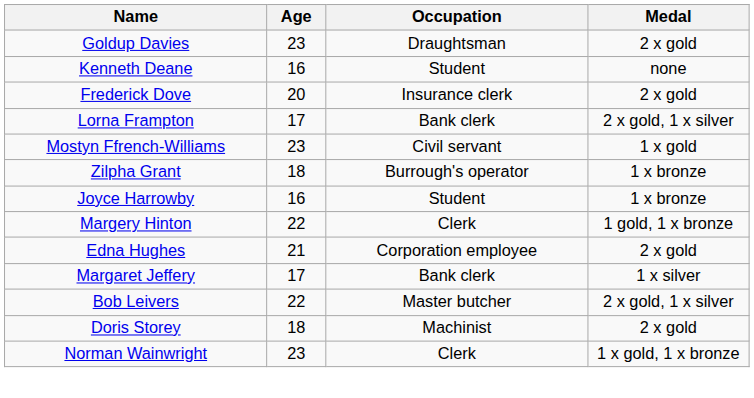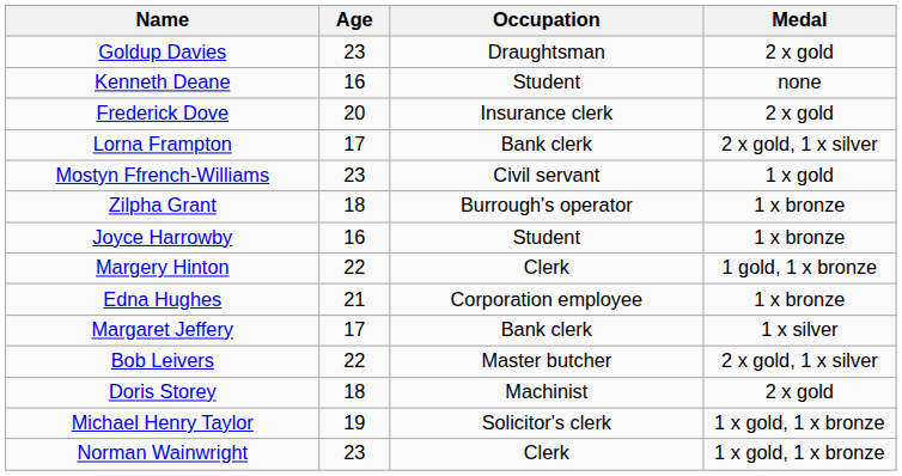Edna Hughes | Medal: 2 x gold -> 1 x bronze
+ row: Michael Henry Taylor | 19 | Solicitor's clerk | 1 x gold, 1 x bronze
